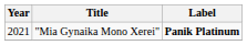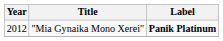"Mia Gynaika Mono Xerei" | Year: 2021 -> 2012
